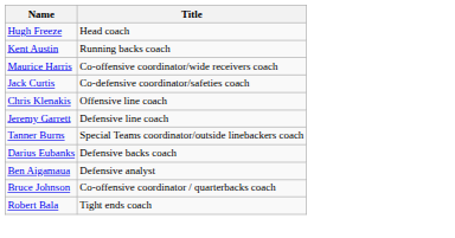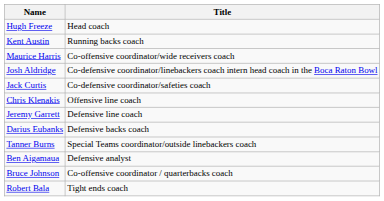+ row: Josh Aldridge | Co-defensive coordinator/linebackers coach intern head coach in the Boca Raton Bowl
rows swapped: Darius Eubanks <-> Tanner Burns
